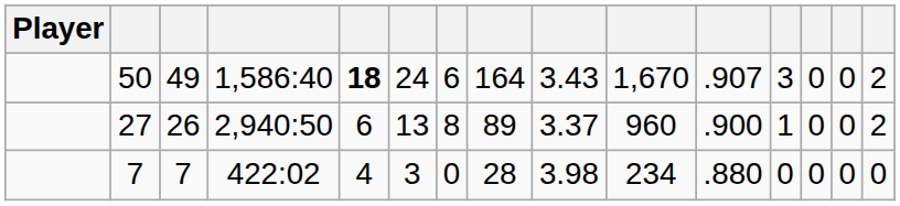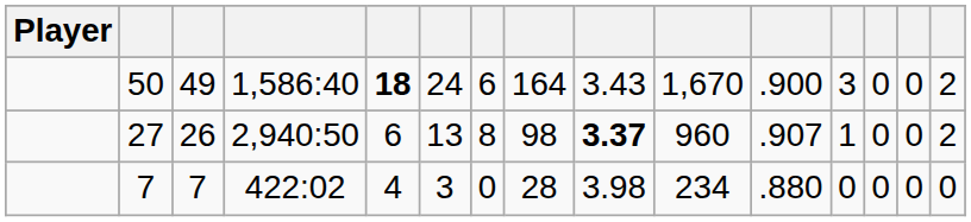50 | column 11: .907 -> .900
27 | column 8: 89 -> 98
27 | column 9: normal -> bold
27 | column 11: .900 -> .907
